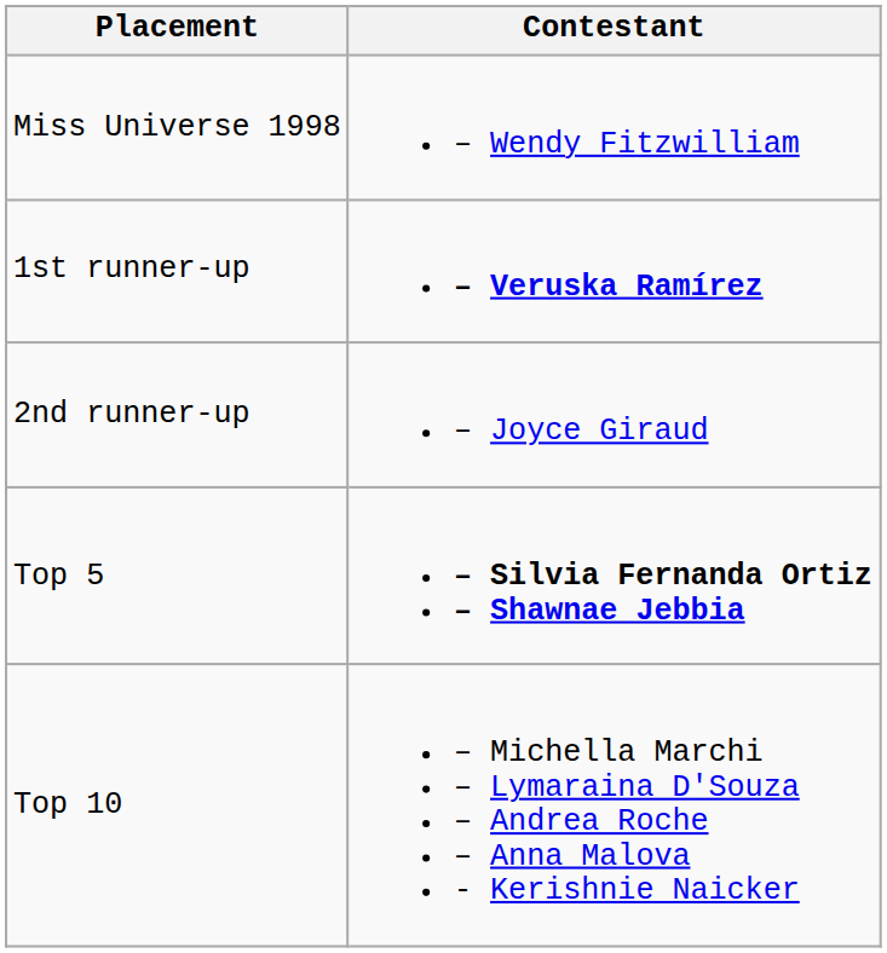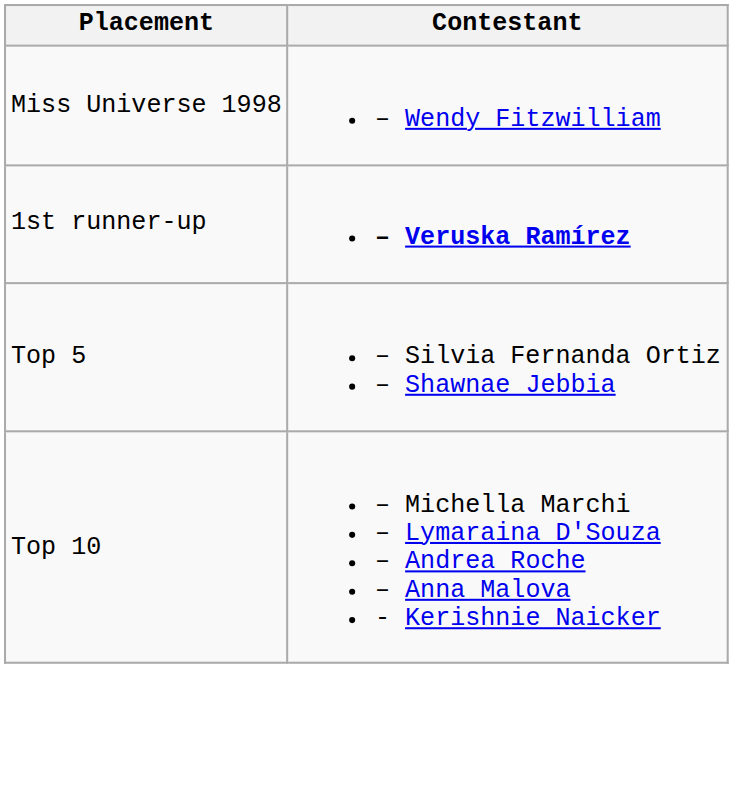- row: 2nd runner-up | – Joyce Giraud
Top 5 | Contestant: bold -> normal
